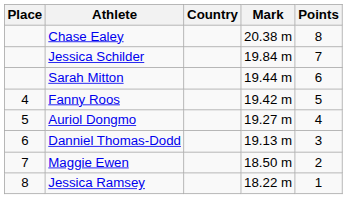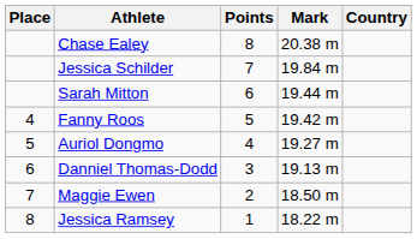columns swapped: Country <-> Points
